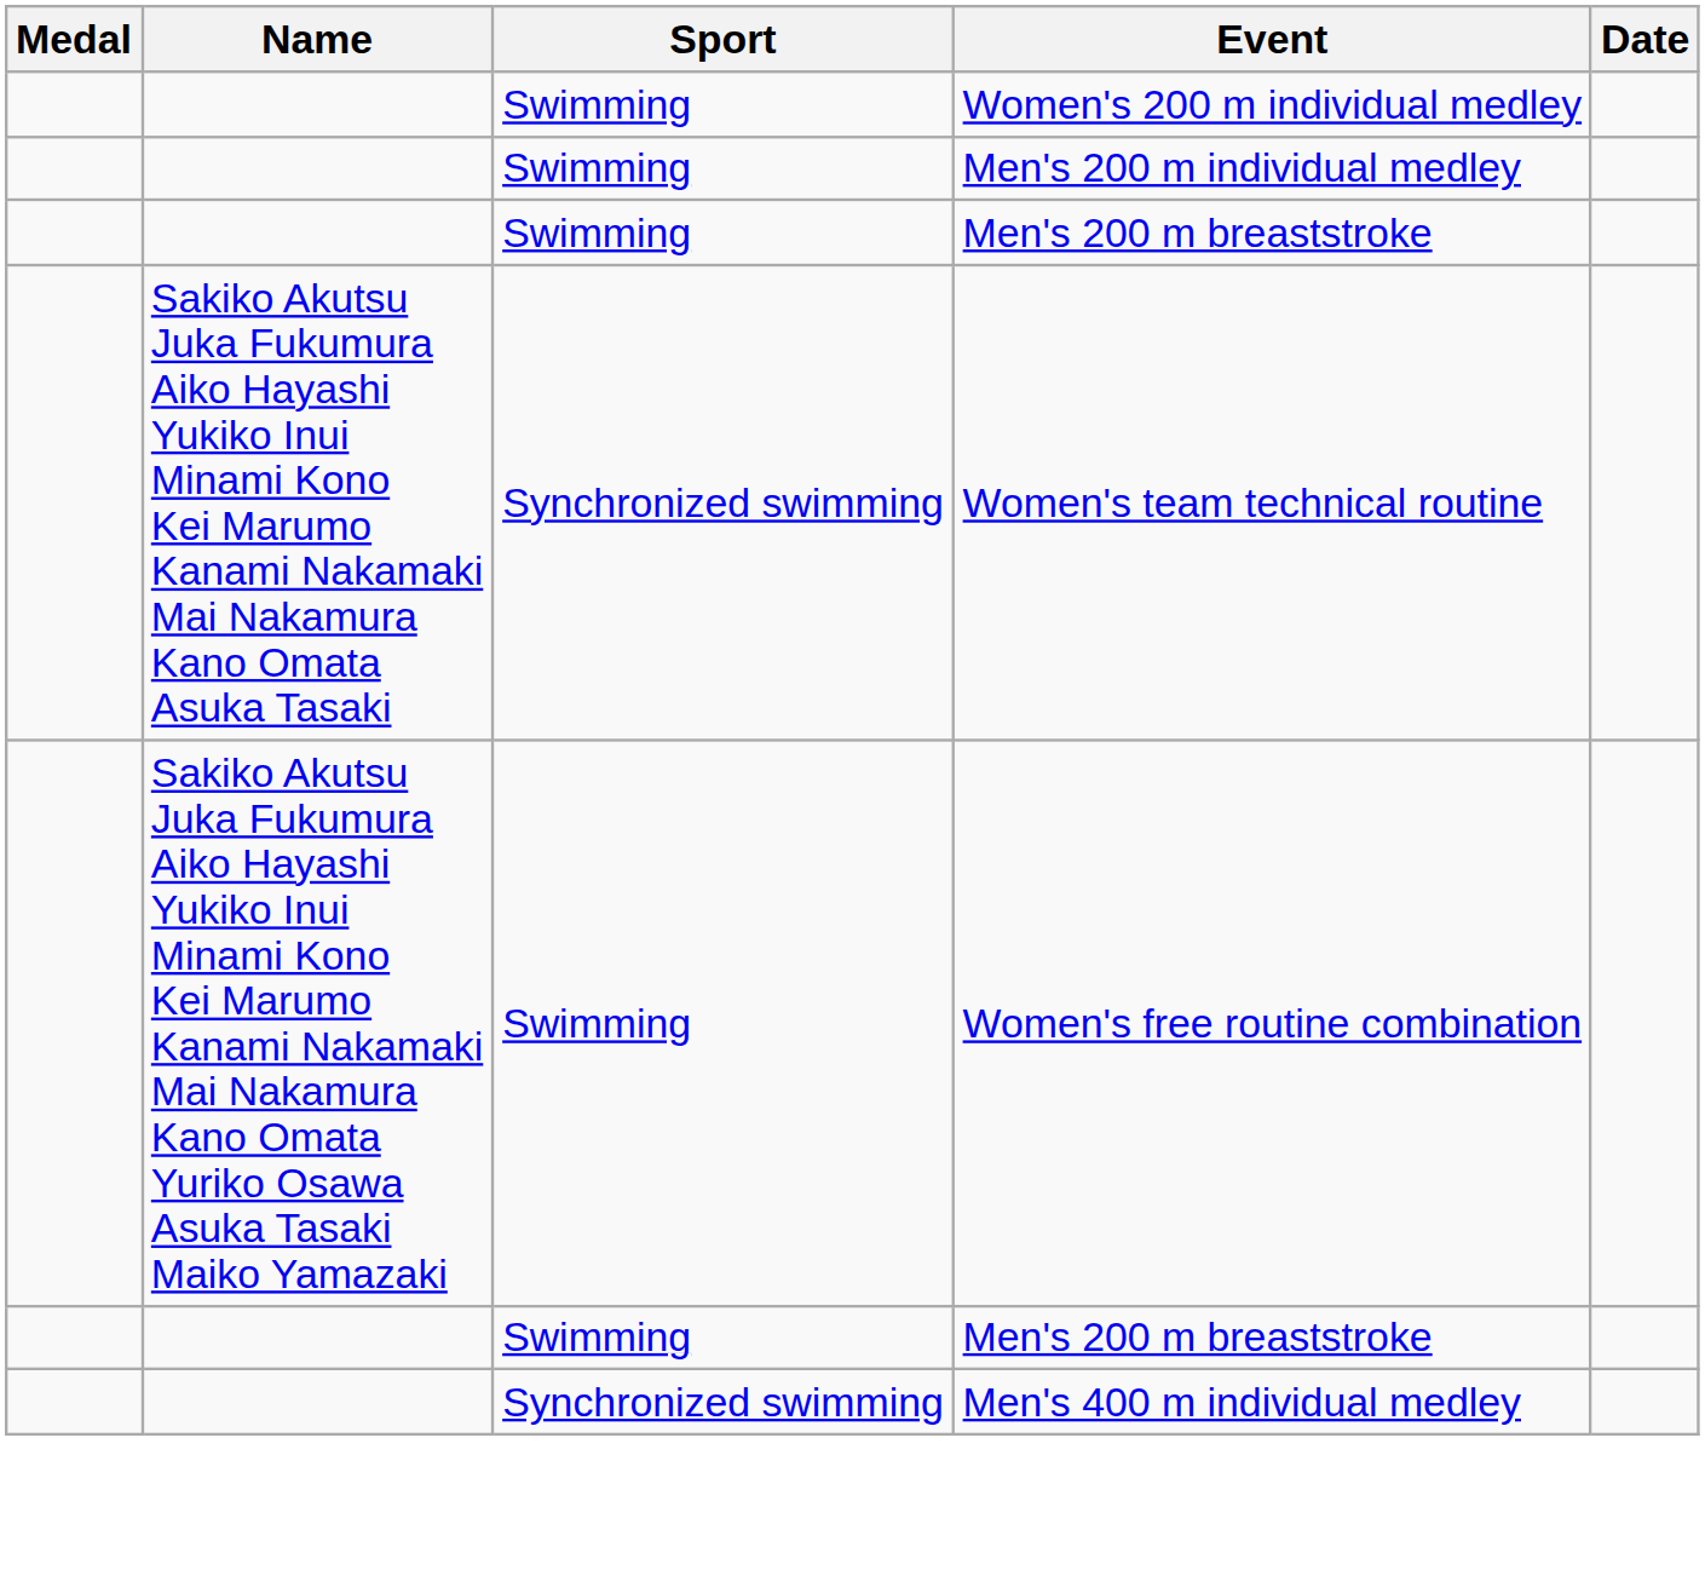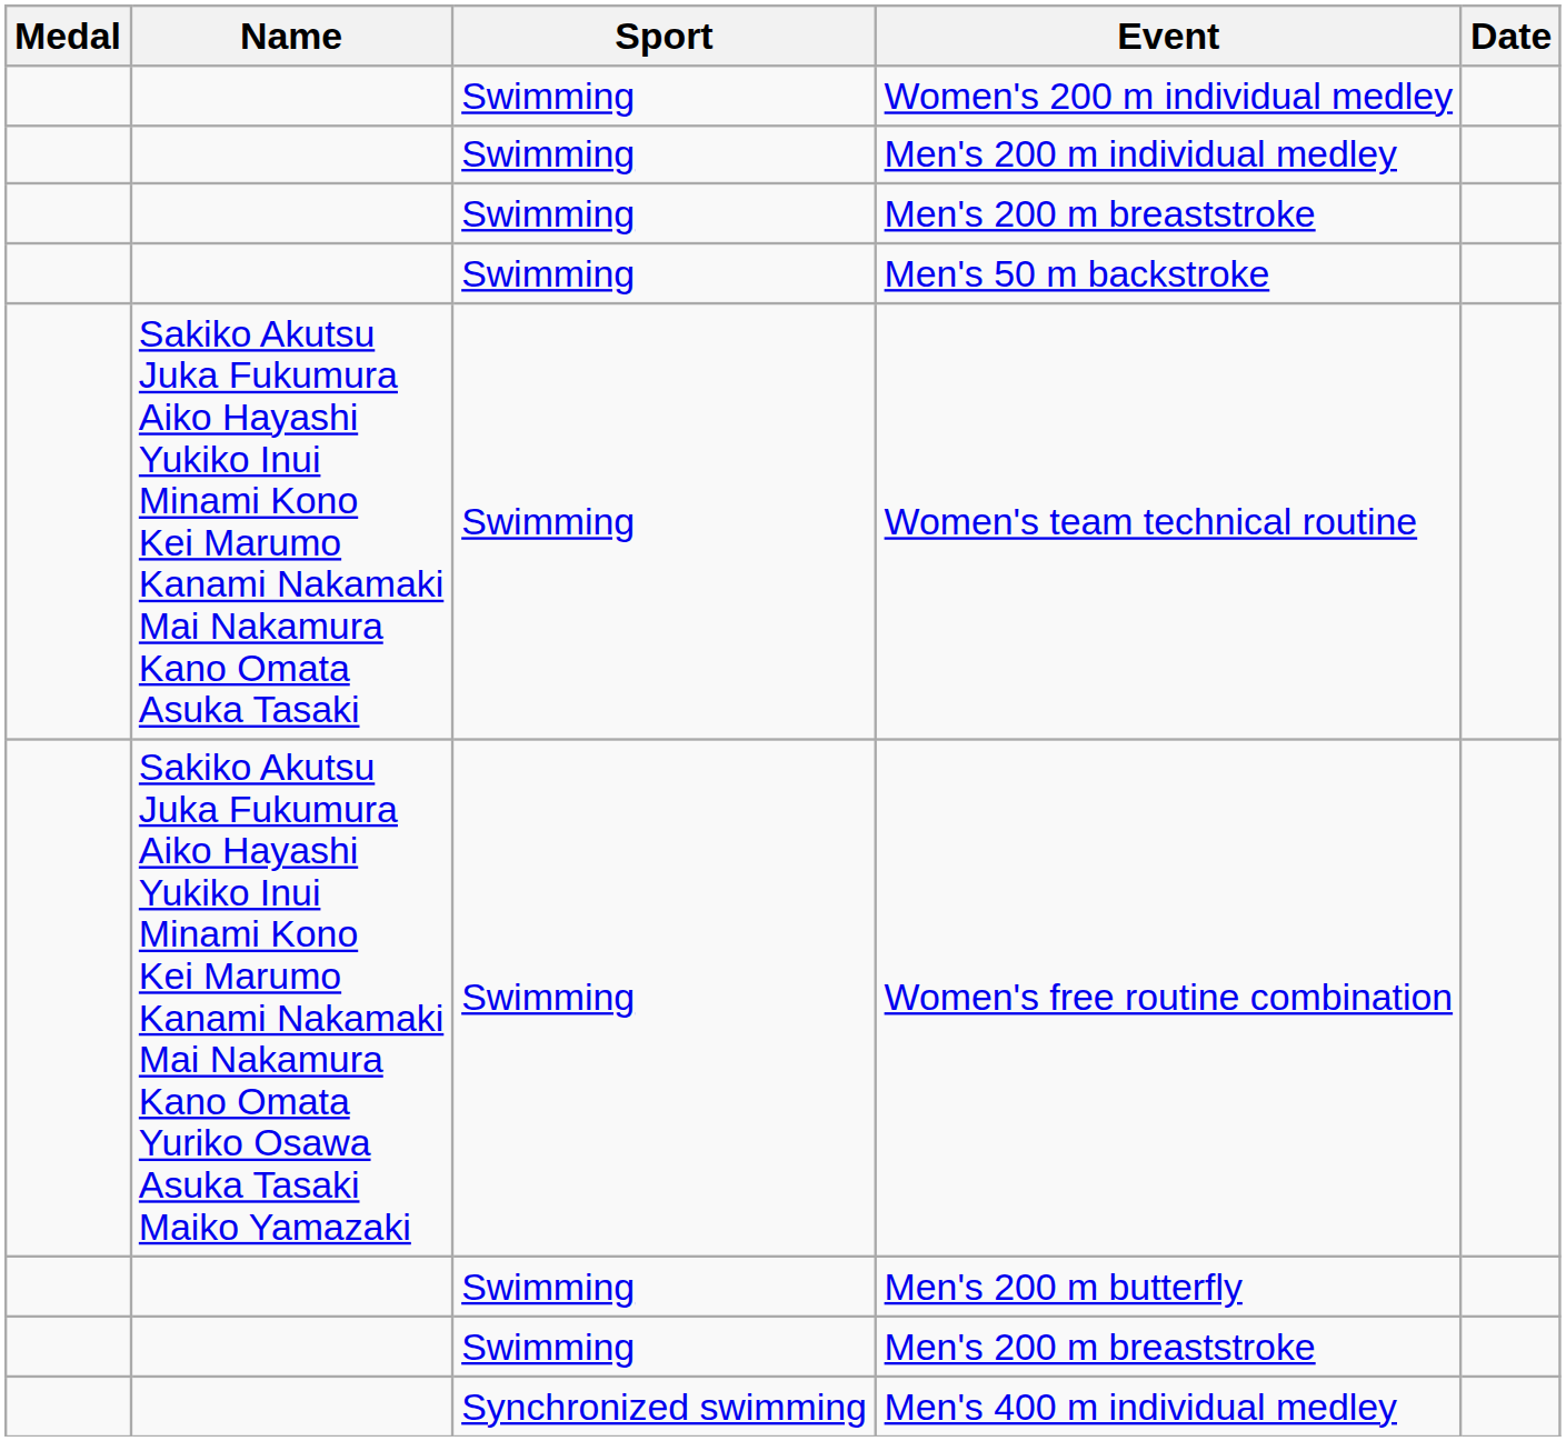+ row: Swimming | Men's 50 m backstroke
Women's team technical routine | Sport: Synchronized swimming -> Swimming
+ row: Swimming | Men's 200 m butterfly
